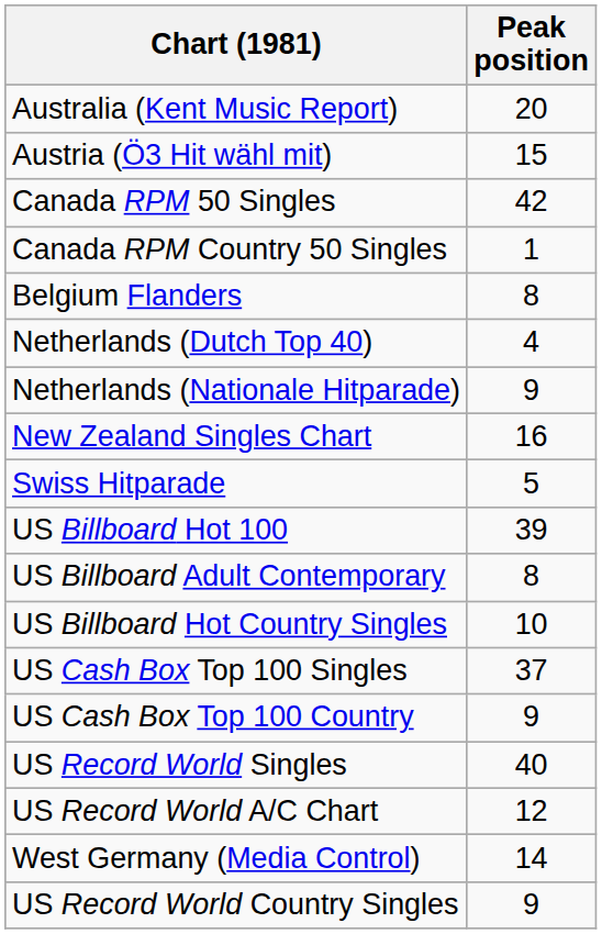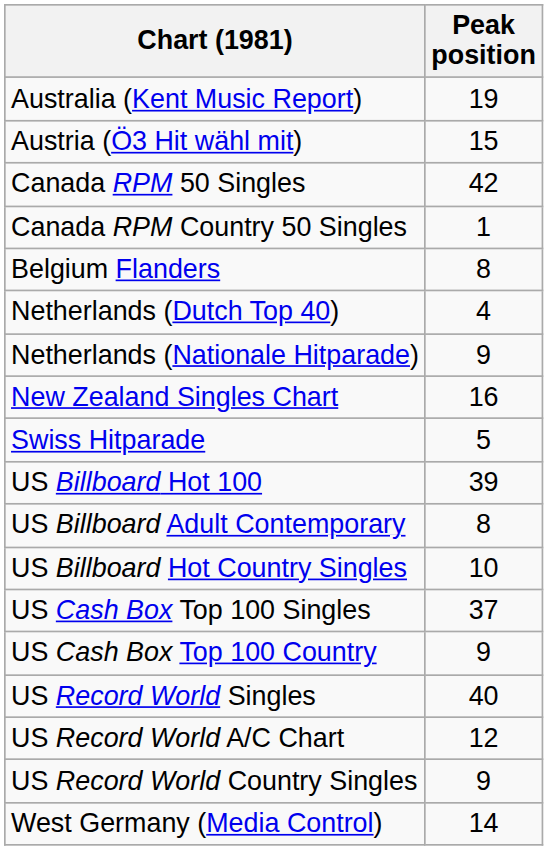Australia (Kent Music Report) | Peak position: 20 -> 19
rows swapped: US Record World Country Singles <-> West Germany (Media Control)
